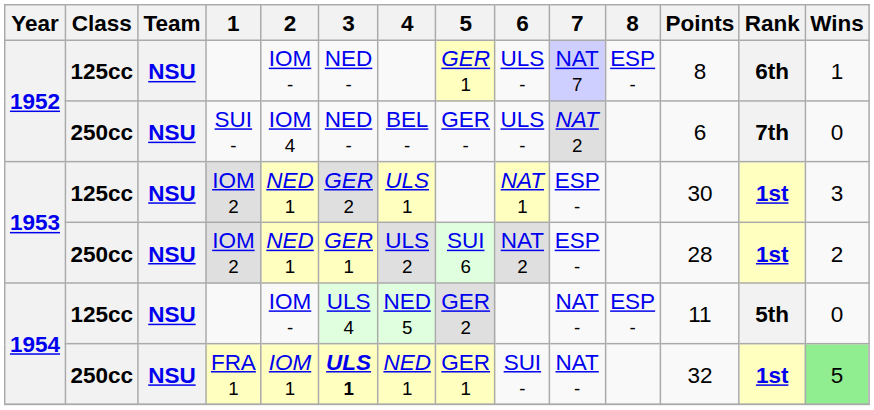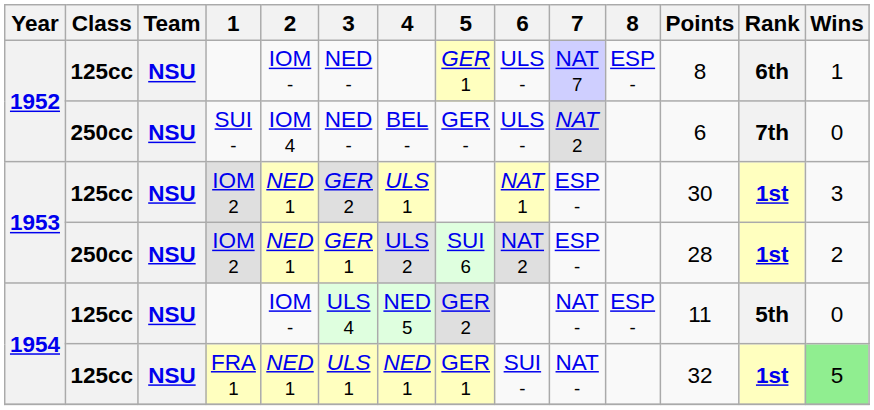FRA 1 | Class: 250cc -> 125cc
FRA 1 | 2: IOM 1 -> NED 1
FRA 1 | 3: bold -> normal
